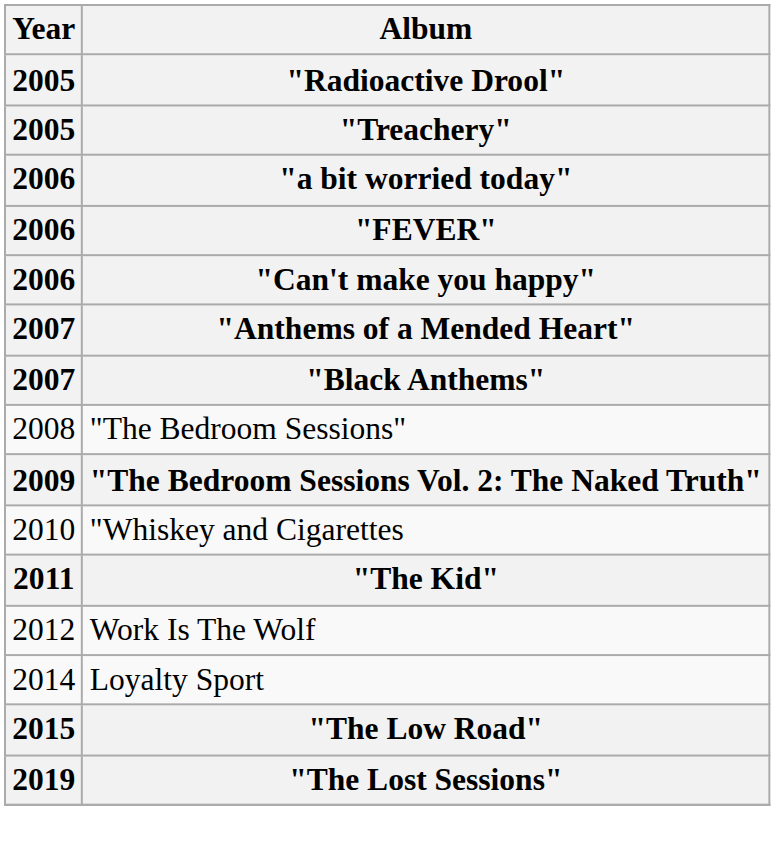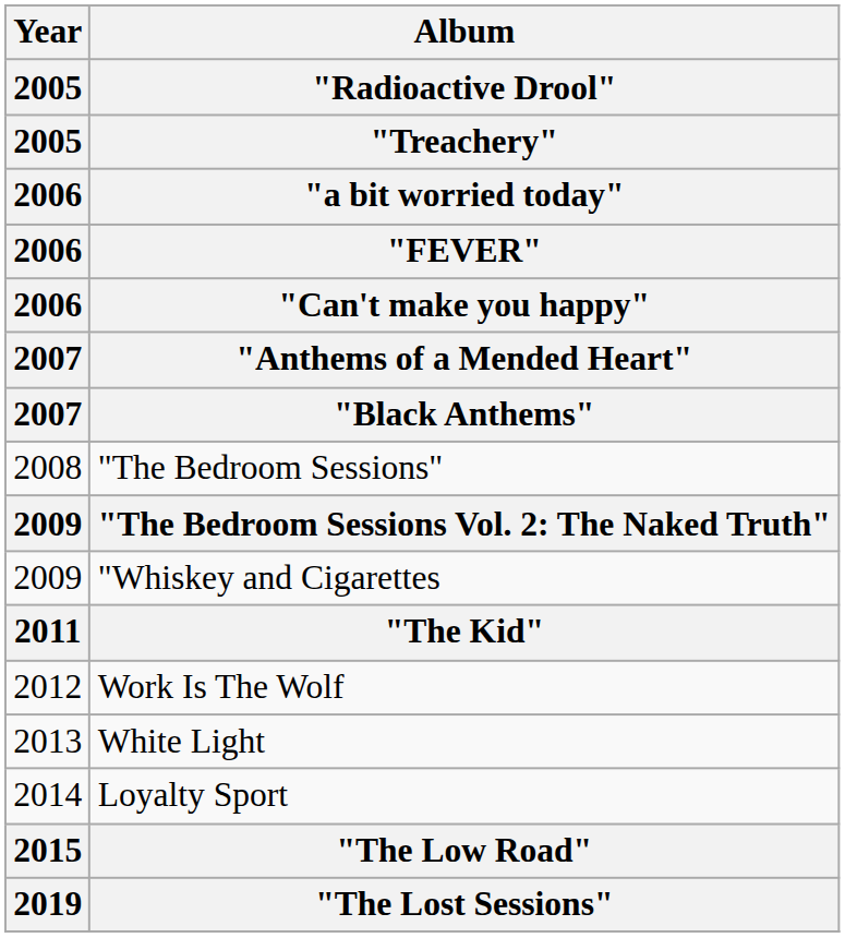"Whiskey and Cigarettes | Year / 2005 / 2006 / 2007: 2010 -> 2009
+ row: 2013 | White Light
